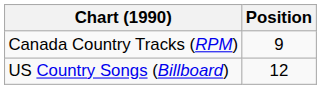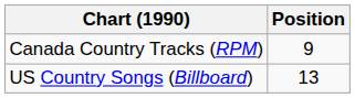US Country Songs (Billboard) | Position: 12 -> 13
